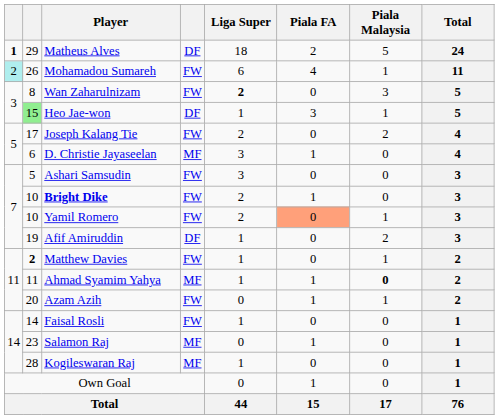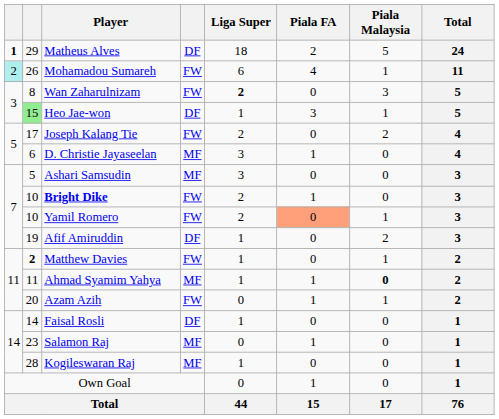Ashari Samsudin | column 4: FW -> MF
Faisal Rosli | column 4: FW -> DF
